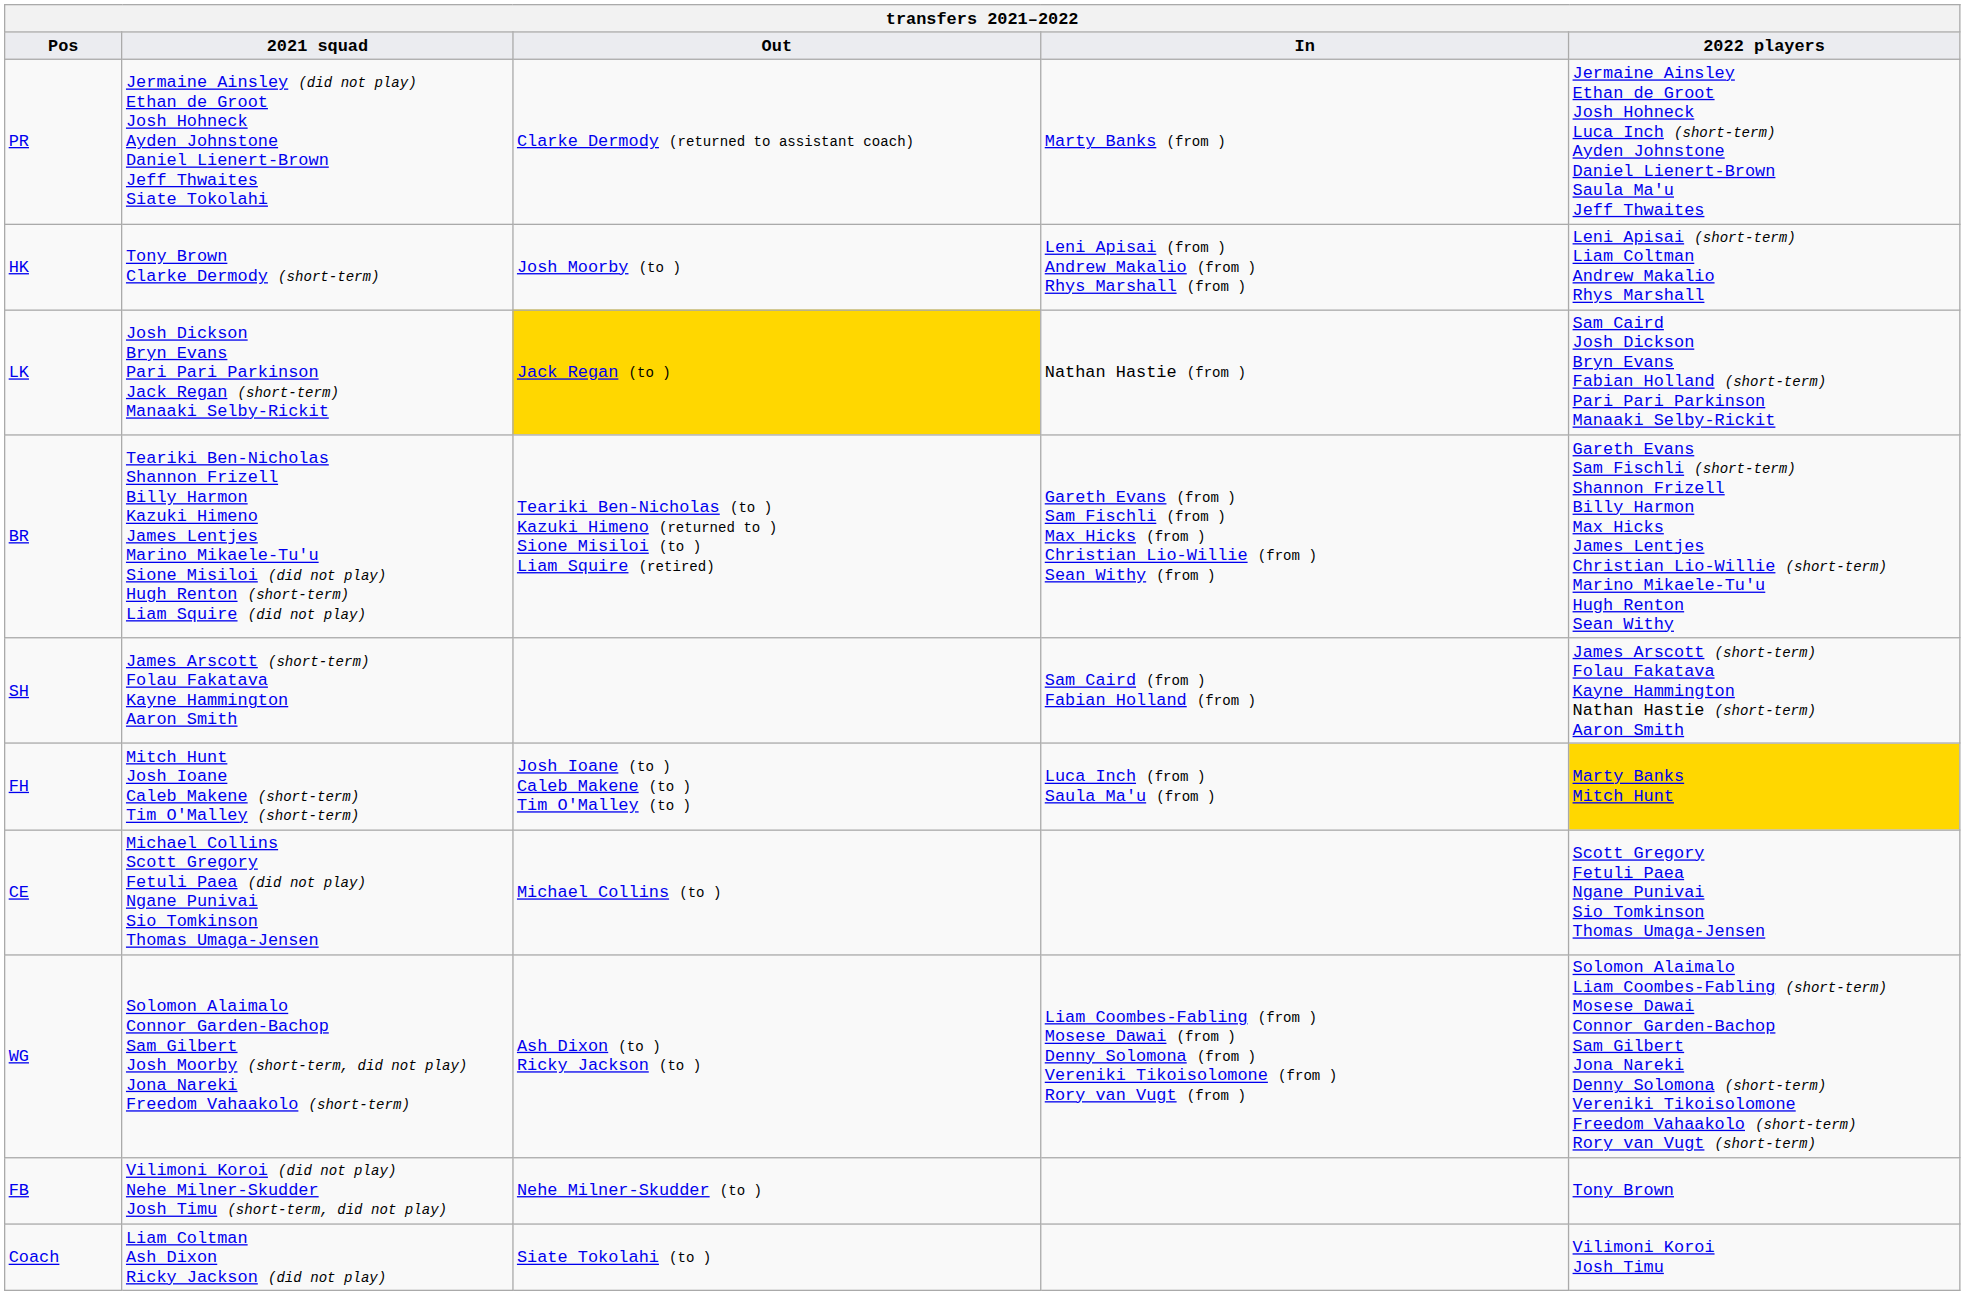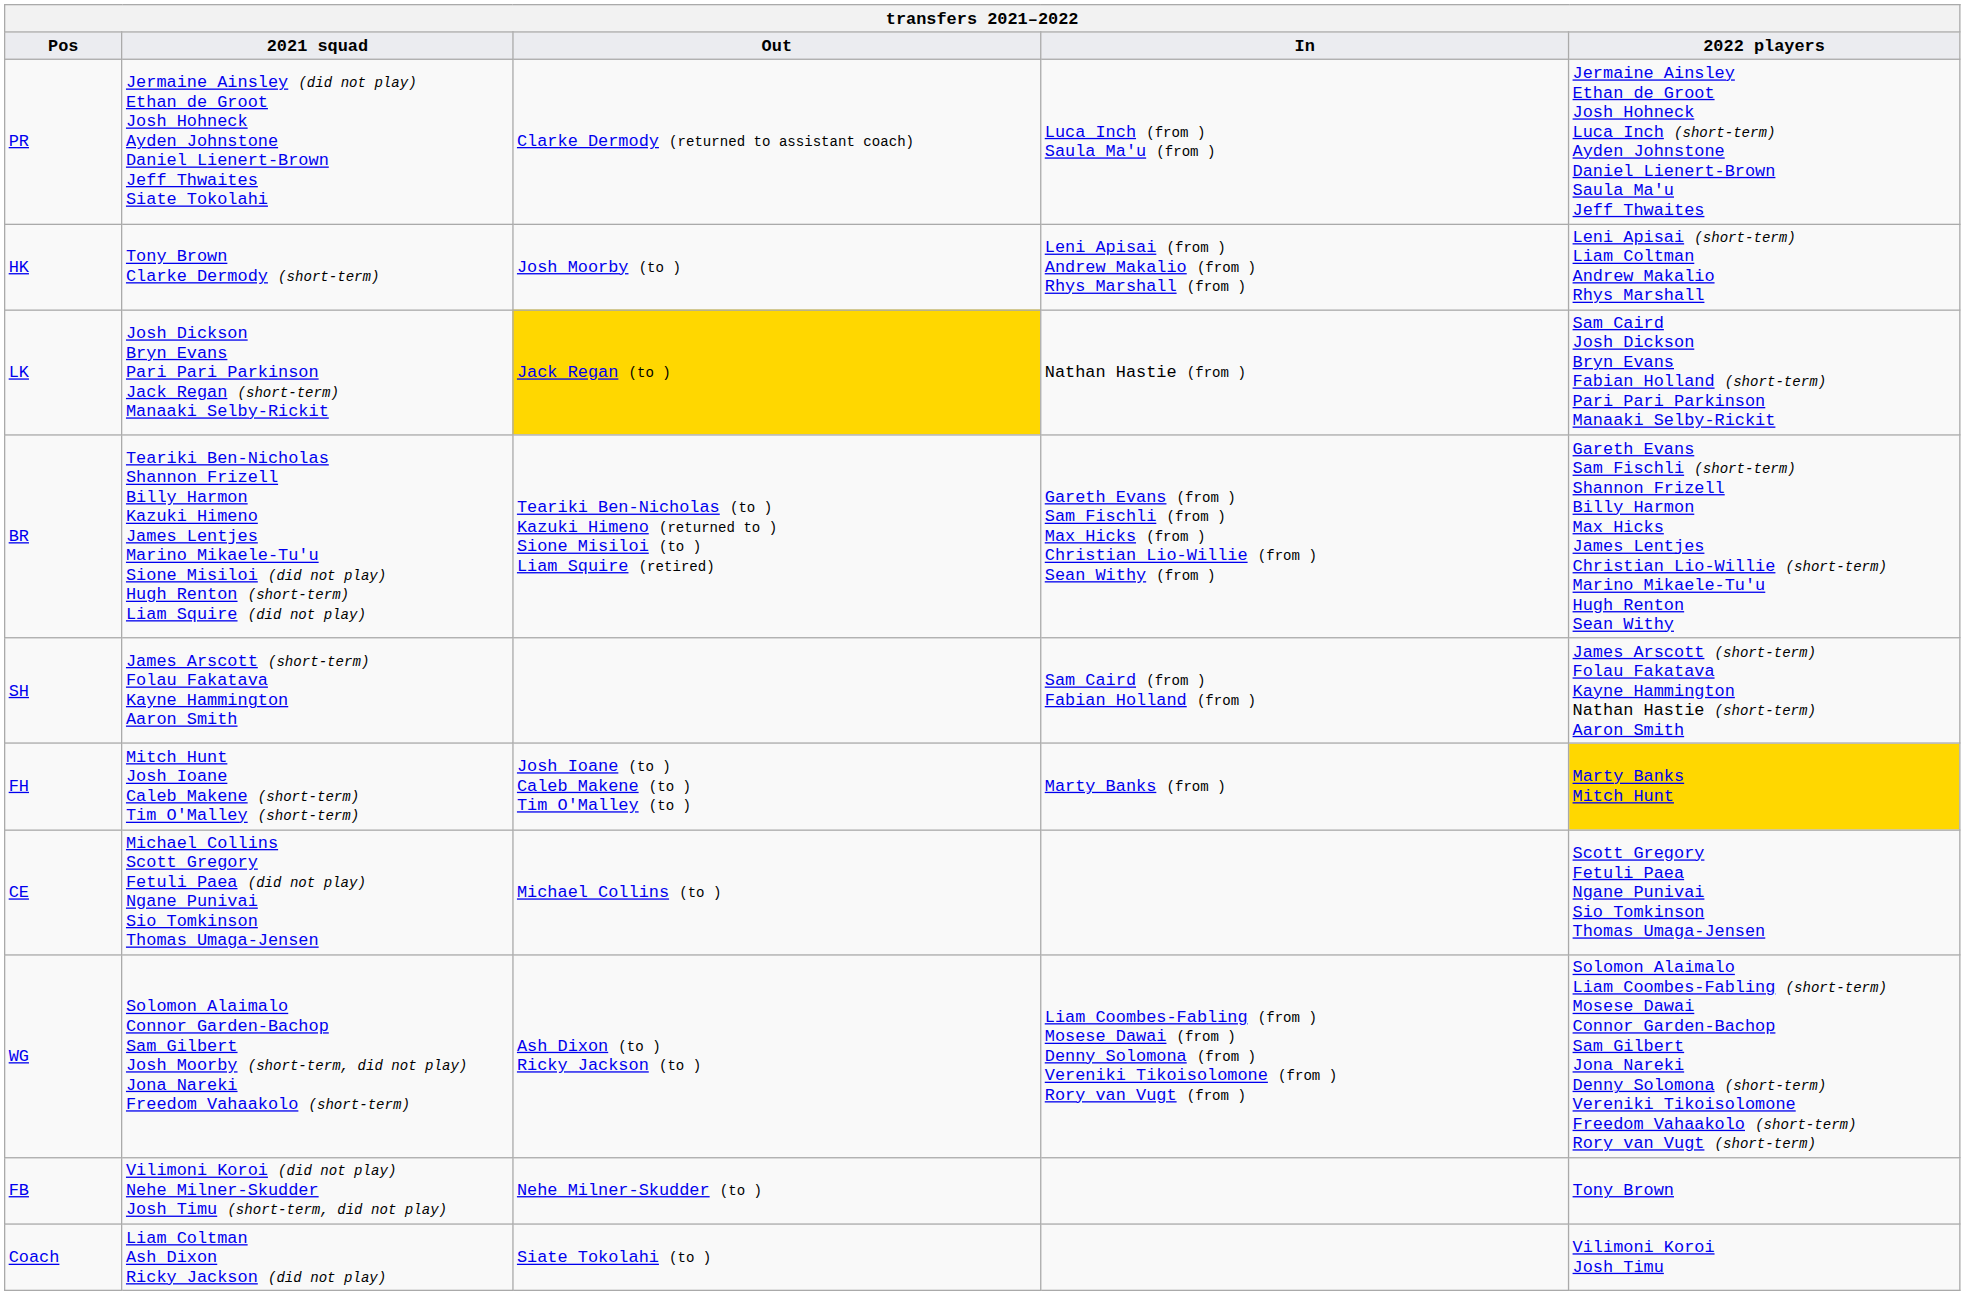PR | In: Marty Banks (from ) -> Luca Inch (from ) Saula Ma'u (from )
FH | In: Luca Inch (from ) Saula Ma'u (from ) -> Marty Banks (from )
